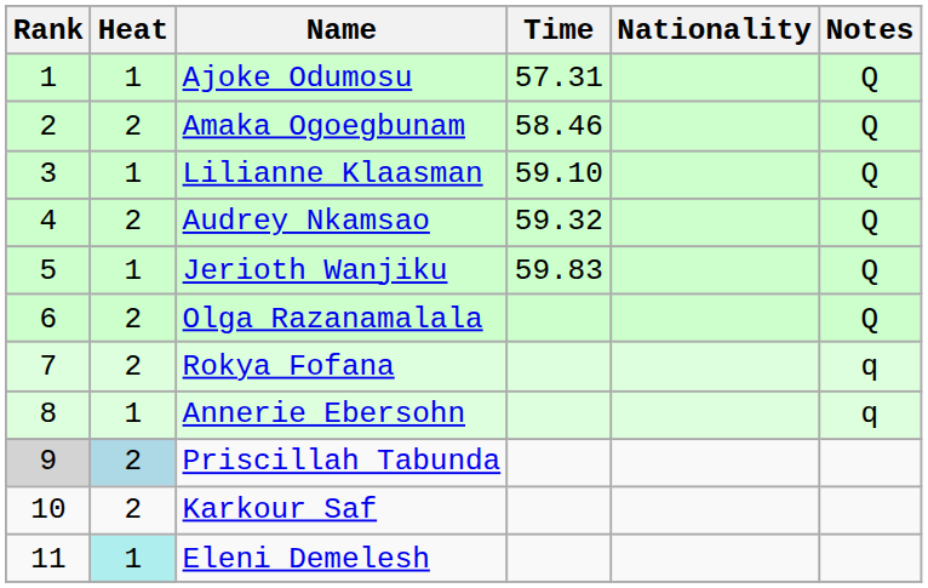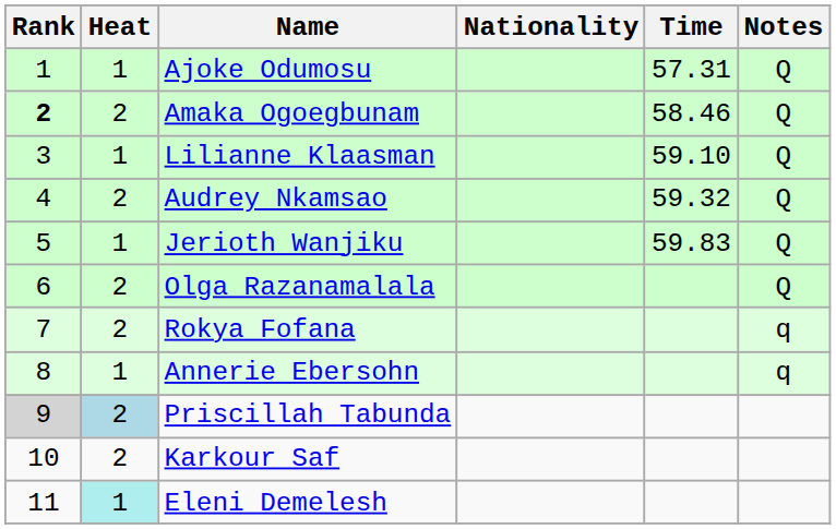columns swapped: Nationality <-> Time
Amaka Ogoegbunam | Rank: normal -> bold
